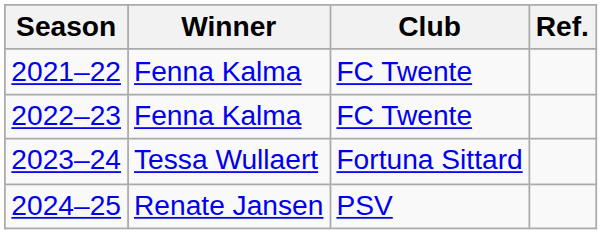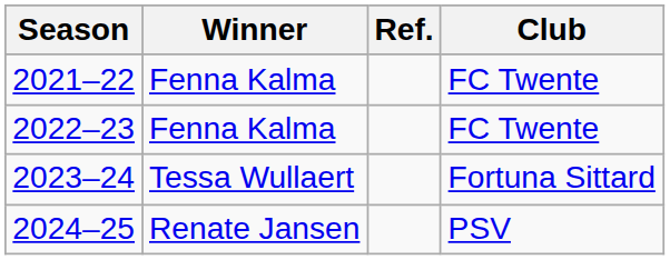columns swapped: Club <-> Ref.
